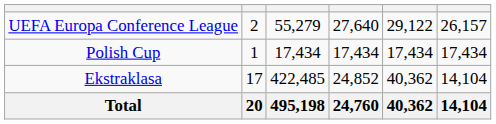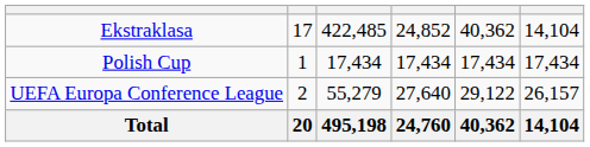rows swapped: Ekstraklasa <-> UEFA Europa Conference League
